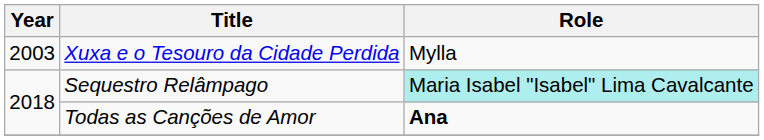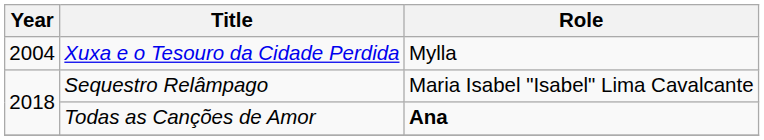Xuxa e o Tesouro da Cidade Perdida | Year: 2003 -> 2004
Sequestro Relâmpago | Role: paleturquoise background -> no background
